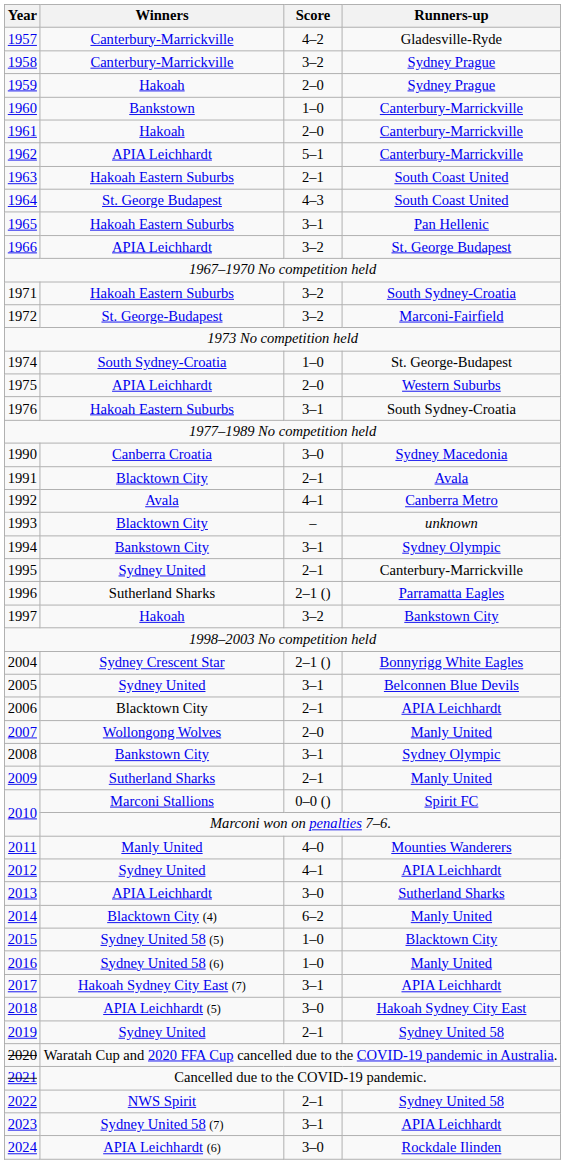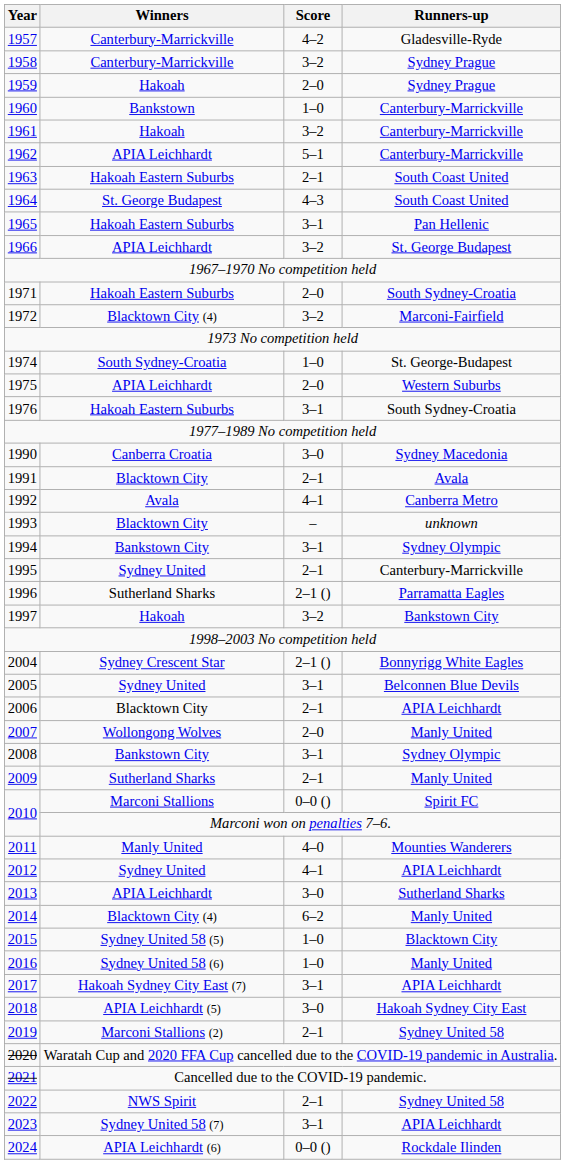1961 | Score: 2–0 -> 3–2
1971 | Score: 3–2 -> 2–0
1972 | Winners: St. George-Budapest -> Blacktown City (4)
2019 | Winners: Sydney United -> Marconi Stallions (2)
2024 | Score: 3–0 -> 0–0 ()
